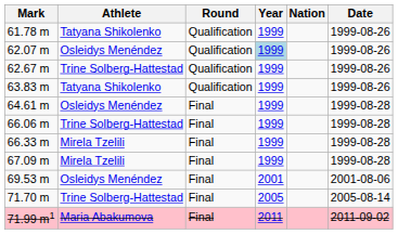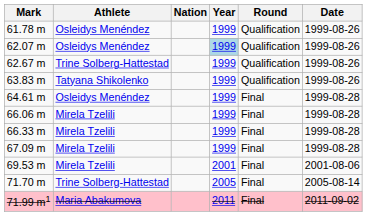columns swapped: Nation <-> Round
61.78 m | Athlete: Tatyana Shikolenko -> Osleidys Menéndez
66.06 m | Athlete: Trine Solberg-Hattestad -> Mirela Tzelili
69.53 m | Athlete: Osleidys Menéndez -> Mirela Tzelili
